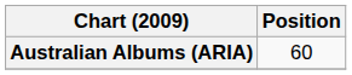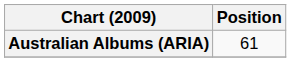Australian Albums (ARIA) | Position: 60 -> 61
